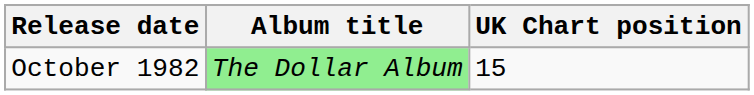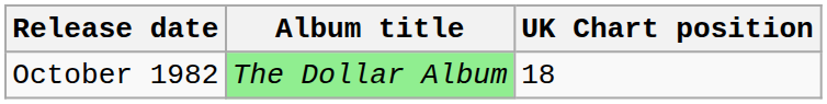October 1982 | UK Chart position: 15 -> 18
